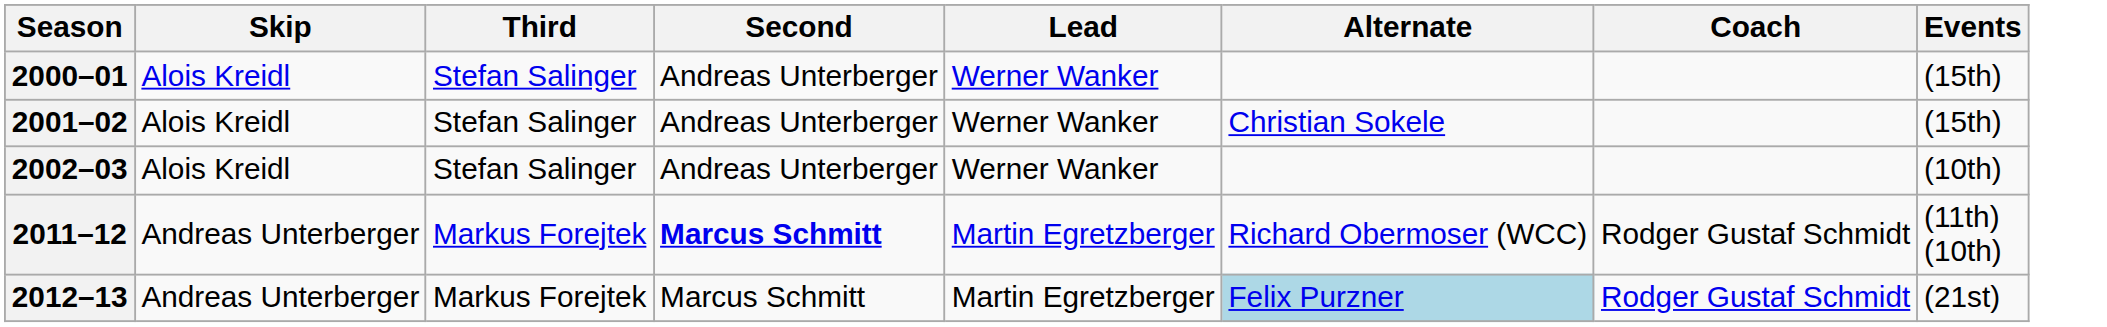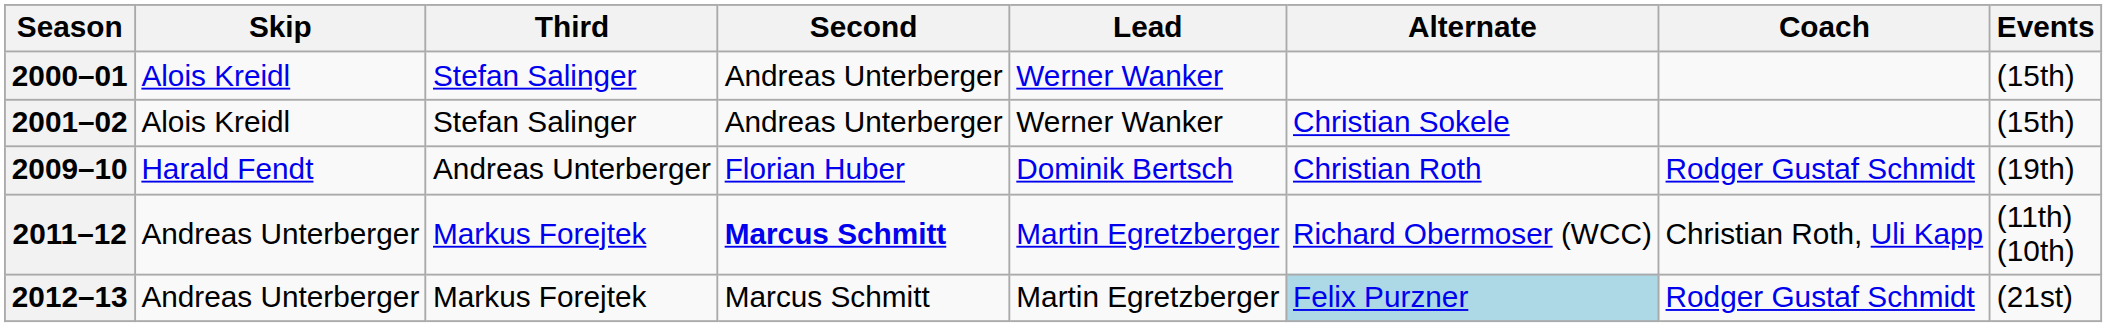- row: 2002–03 | Alois Kreidl | Stefan Salinger | Andreas Unterberger | Werner Wanker | (10th)
+ row: 2009–10 | Harald Fendt | Andreas Unterberger | Florian Huber | Dominik Bertsch | Christian Roth | Rodger Gustaf Schmidt | (19th)
2011–12 | Coach: Rodger Gustaf Schmidt -> Christian Roth, Uli Kapp
